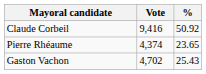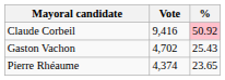Claude Corbeil | %: no background -> pink background
rows swapped: Gaston Vachon <-> Pierre Rhéaume
